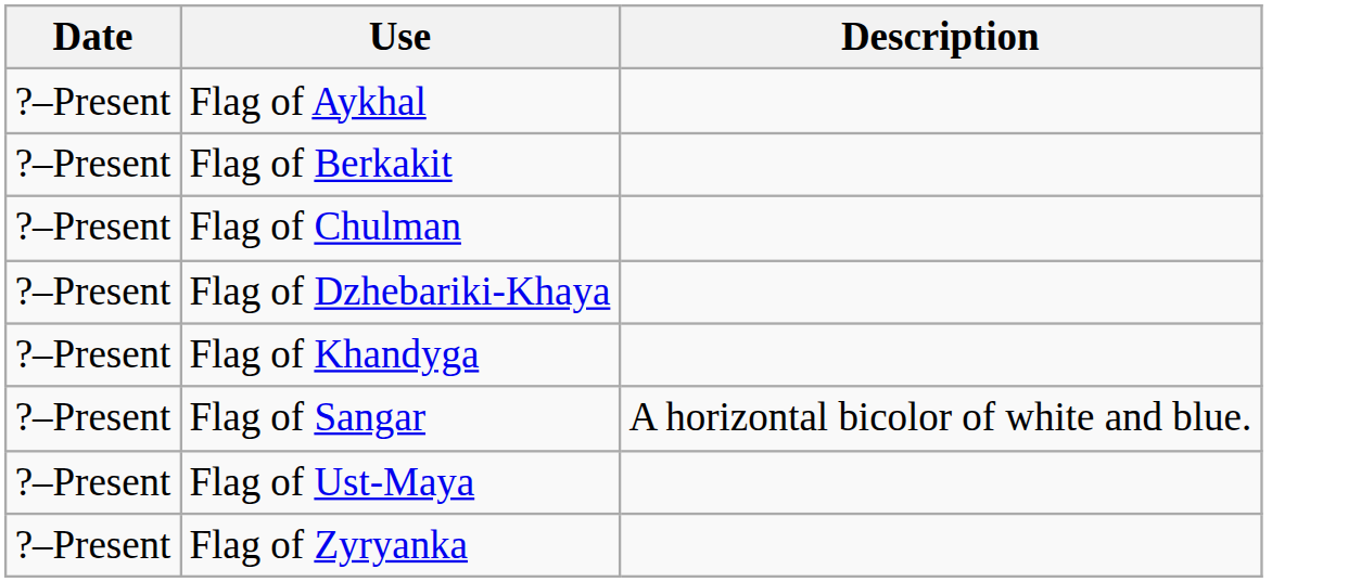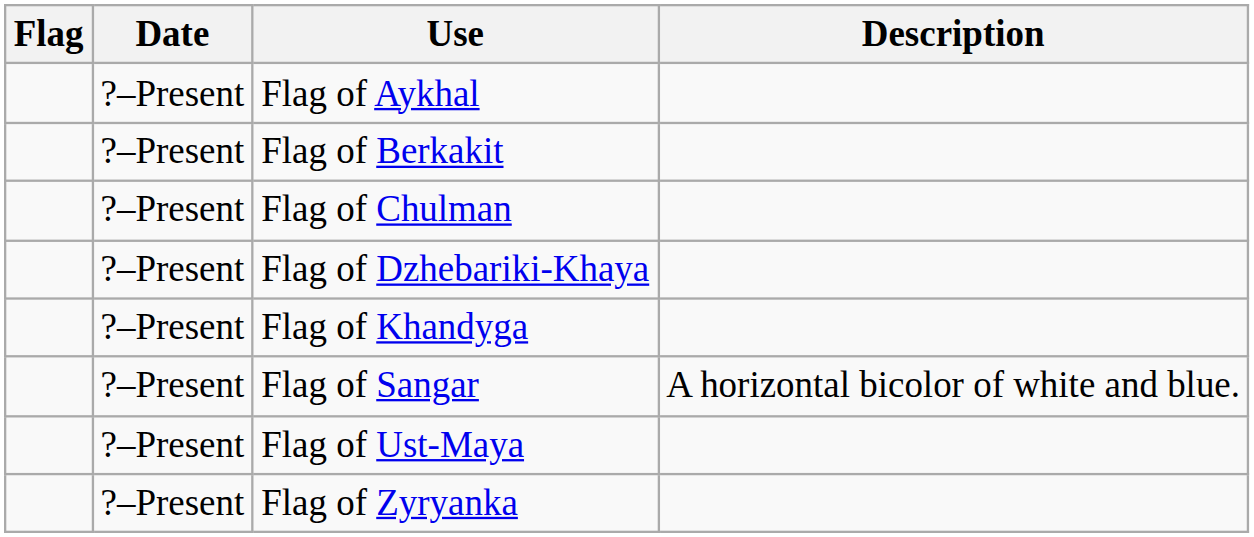+ column: Flag
